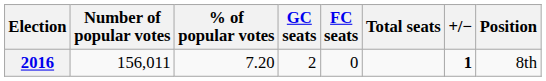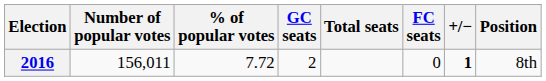columns swapped: FC seats <-> Total seats
2016 | % of popular votes: 7.20 -> 7.72
